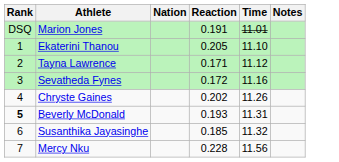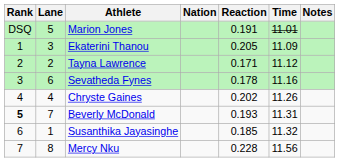+ column: Lane | 5 | 3 | 2 | 6 | 4 | 7 | 1 | 8
Ekaterini Thanou | Time: 11.10 -> 11.09
Sevatheda Fynes | Reaction: 0.172 -> 0.178
